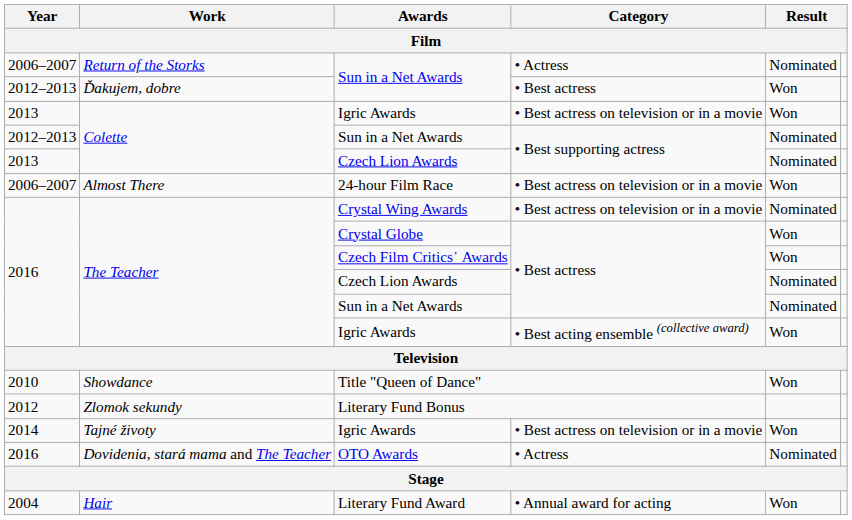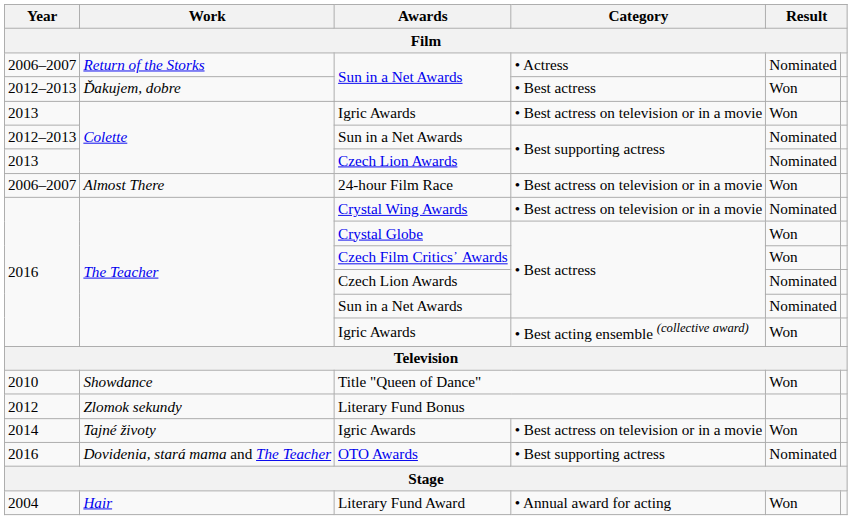OTO Awards | Category: • Actress -> • Best supporting actress
